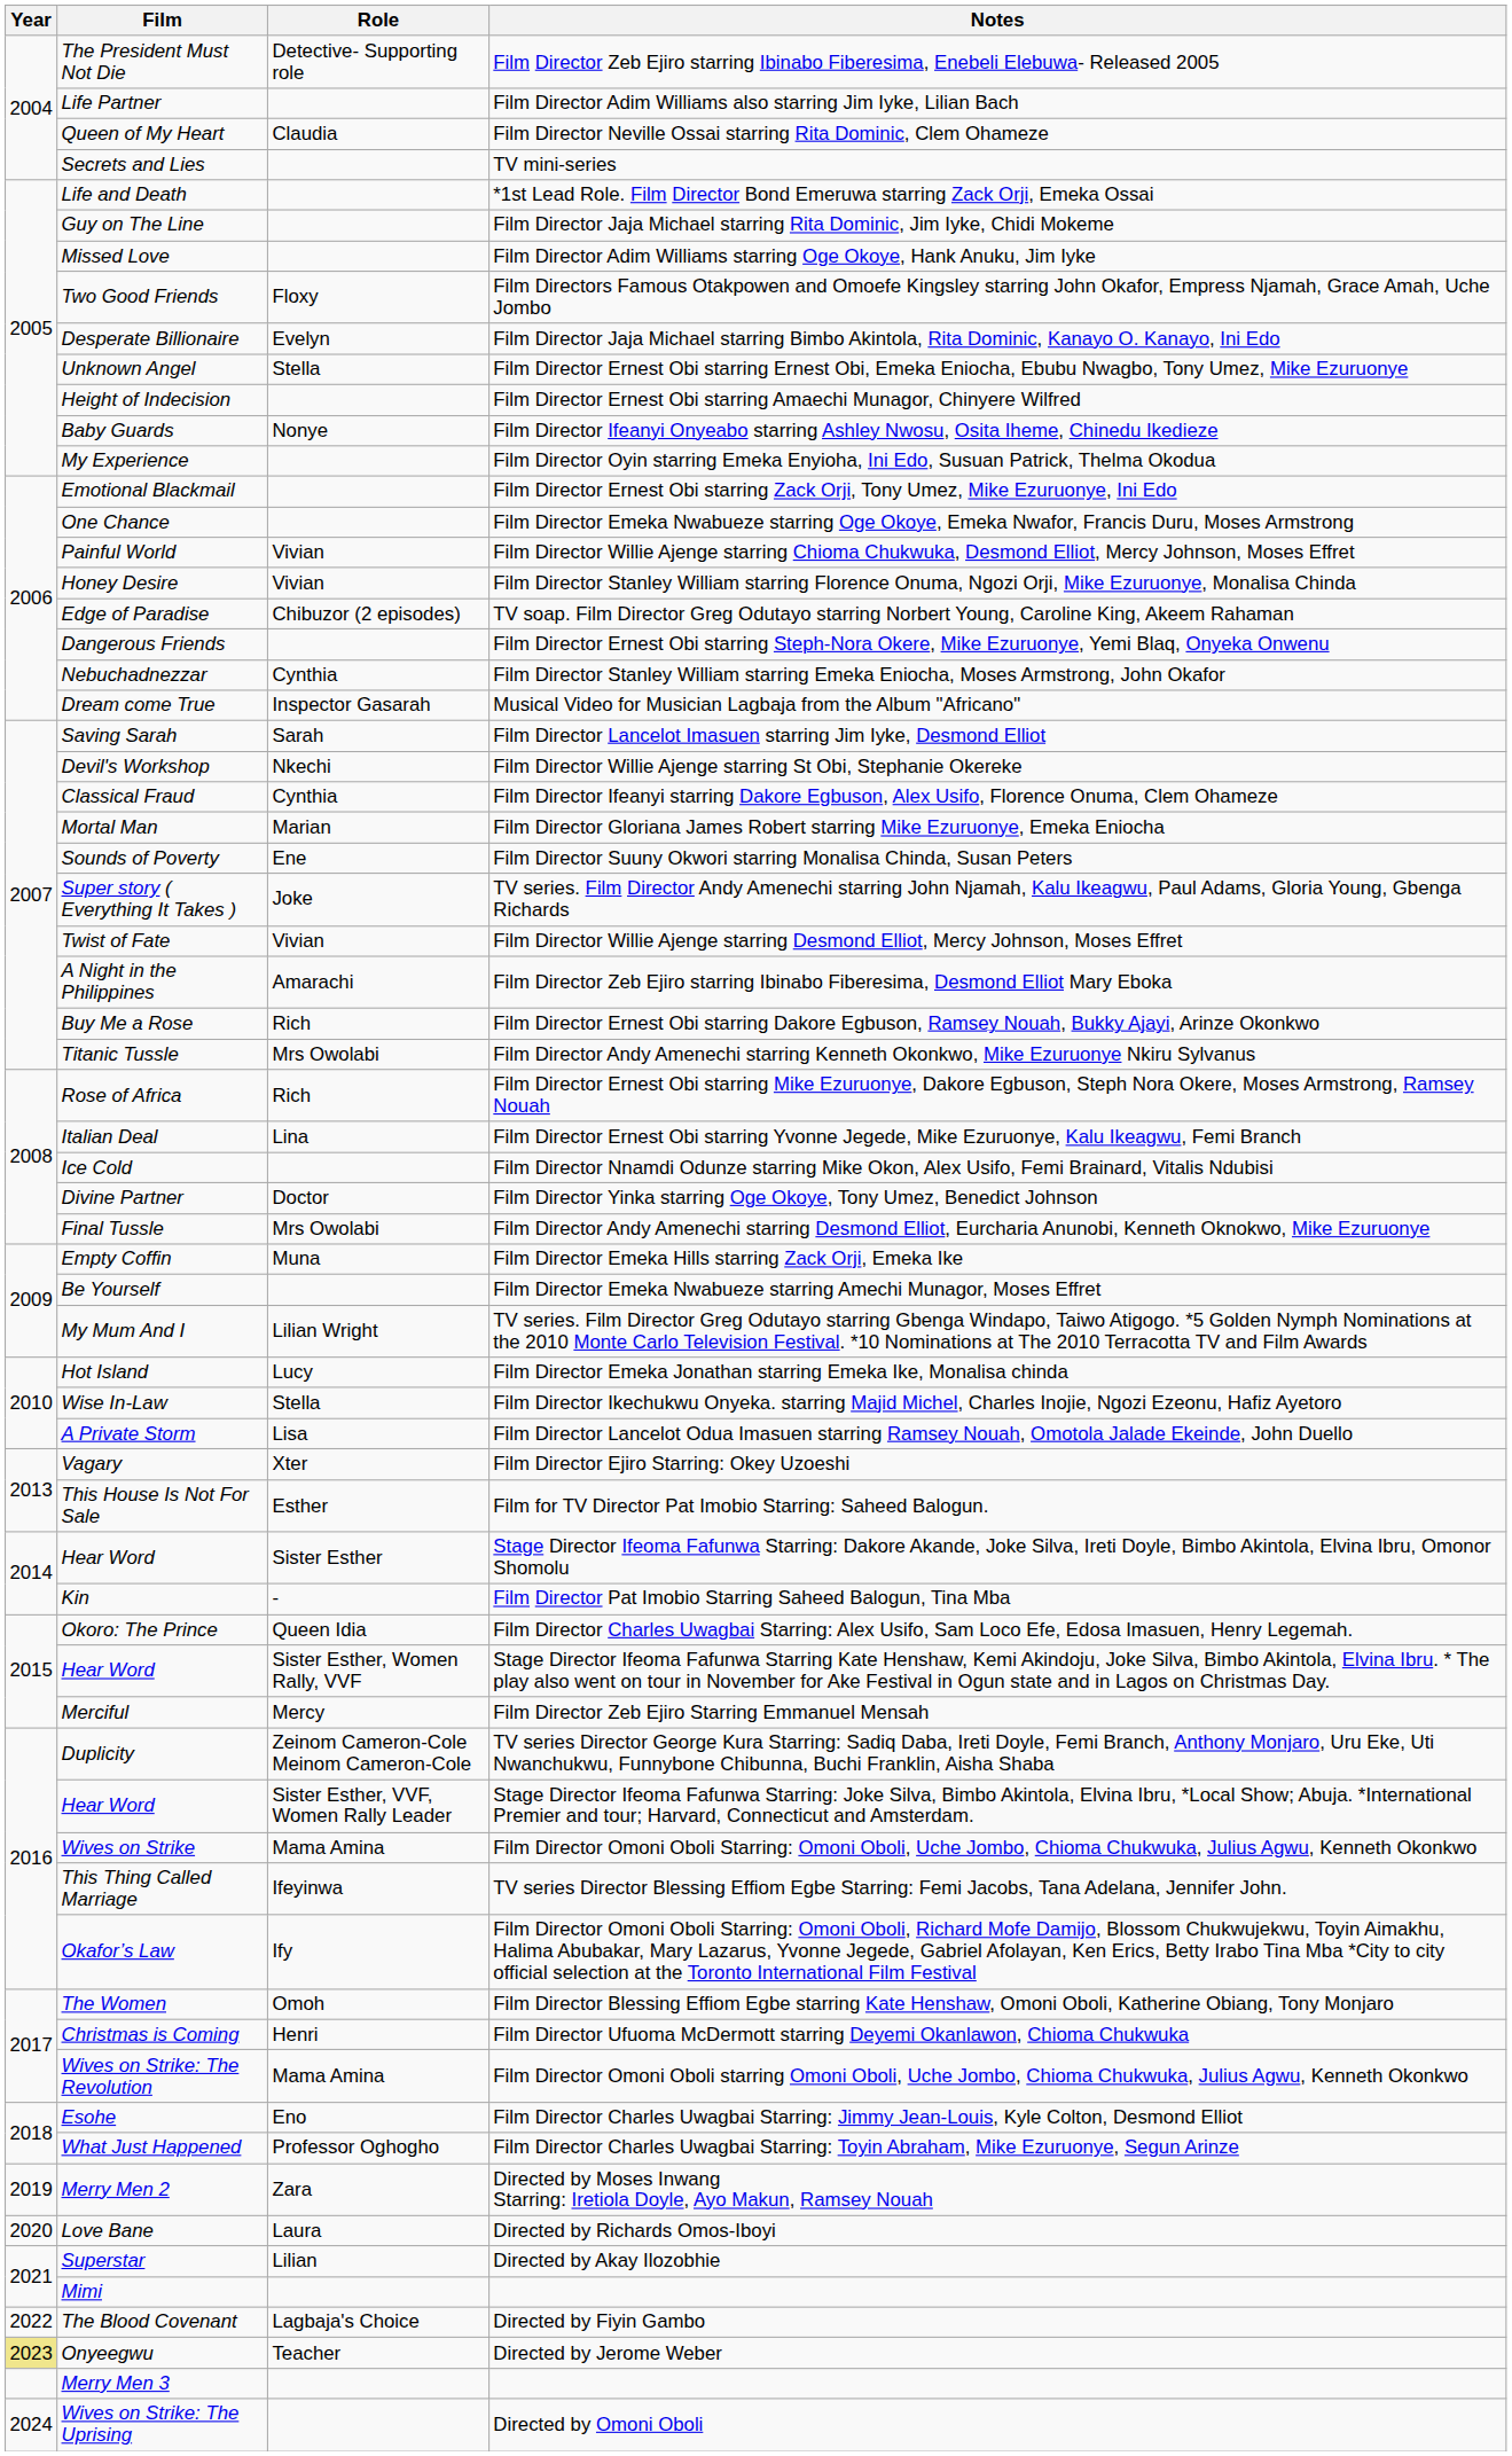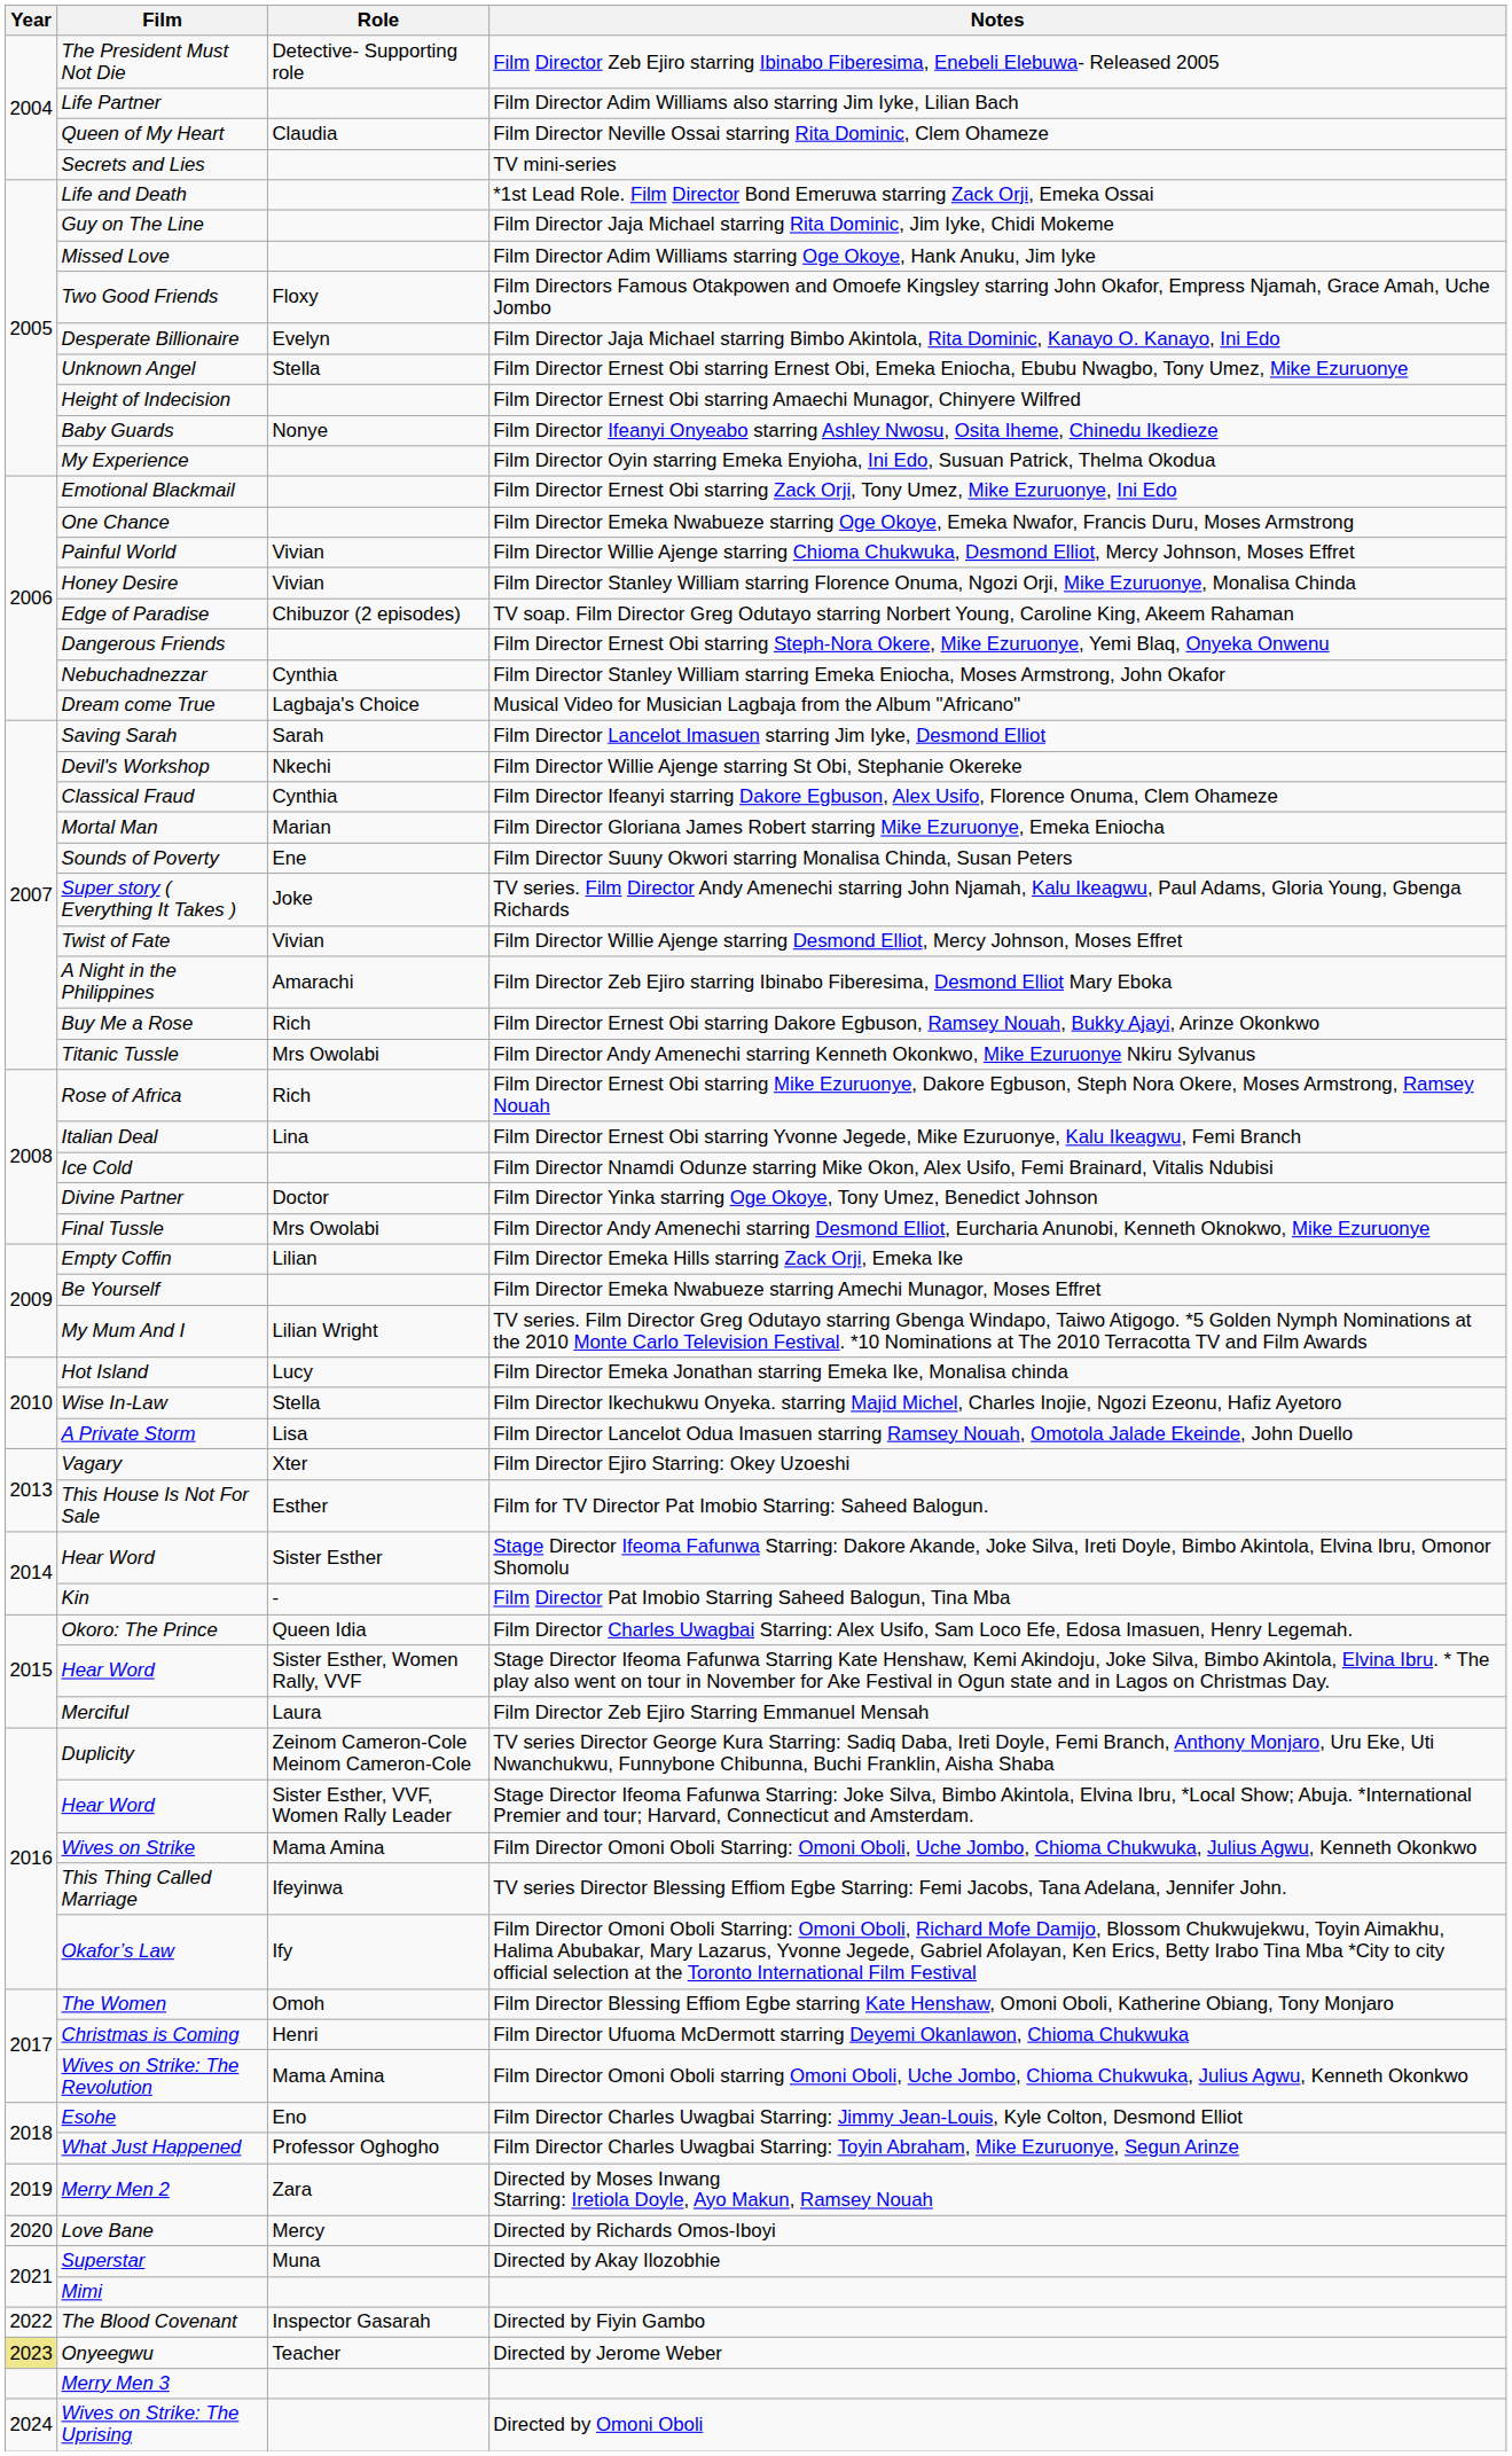Musical Video for Musician Lagbaja from the Album "Africano" | Role: Inspector Gasarah -> Lagbaja's Choice
Film Director Emeka Hills starring Zack Orji, Emeka Ike | Role: Muna -> Lilian
Film Director Zeb Ejiro Starring Emmanuel Mensah | Role: Mercy -> Laura
Directed by Richards Omos-Iboyi | Role: Laura -> Mercy
Directed by Akay Ilozobhie | Role: Lilian -> Muna
Directed by Fiyin Gambo | Role: Lagbaja's Choice -> Inspector Gasarah
